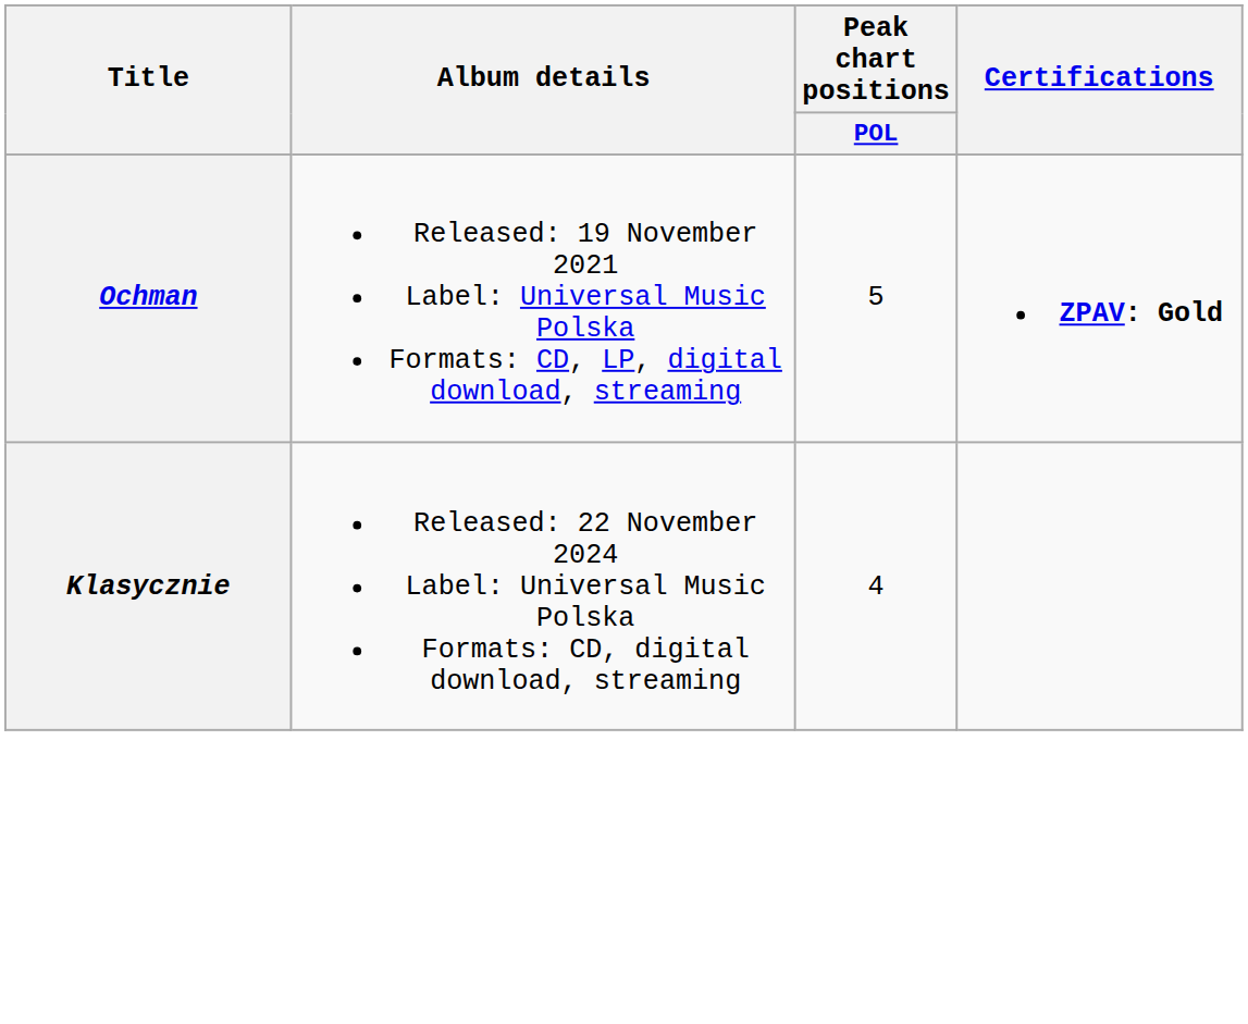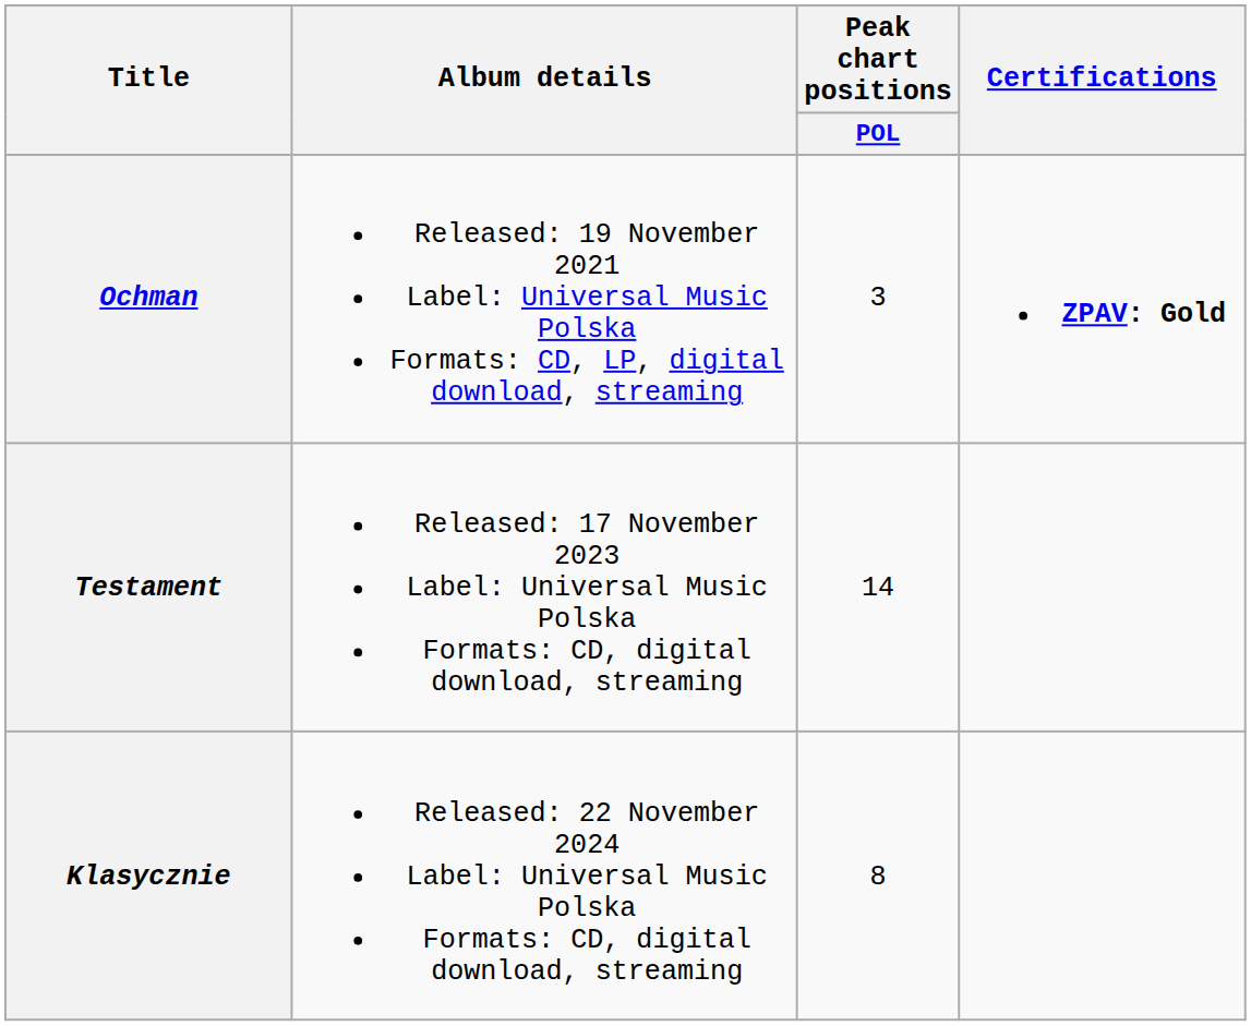Ochman | Peak chart positions / POL: 5 -> 3
+ row: Testament | Released: 17 November 2023 Label: Universal Music Polska Formats: CD, digital download, streaming | 14
Klasycznie | Peak chart positions / POL: 4 -> 8
